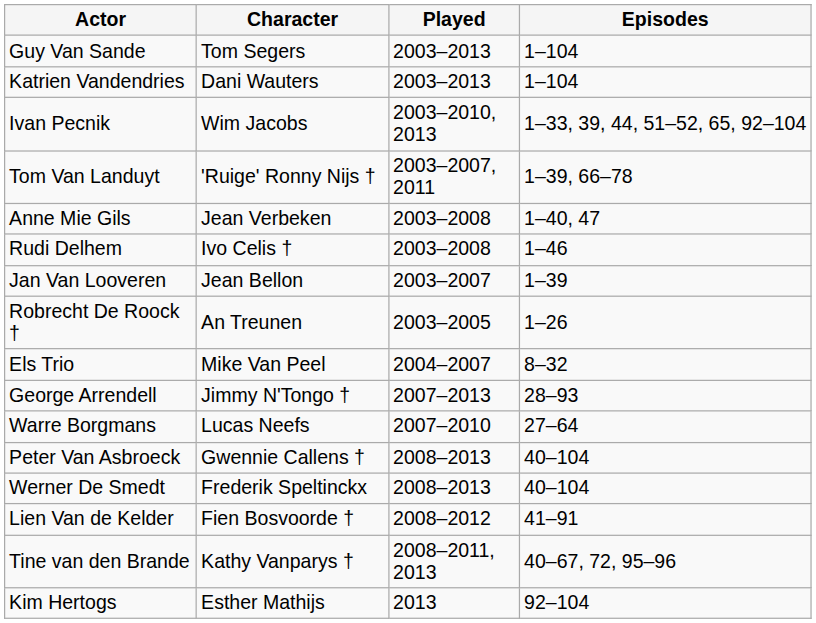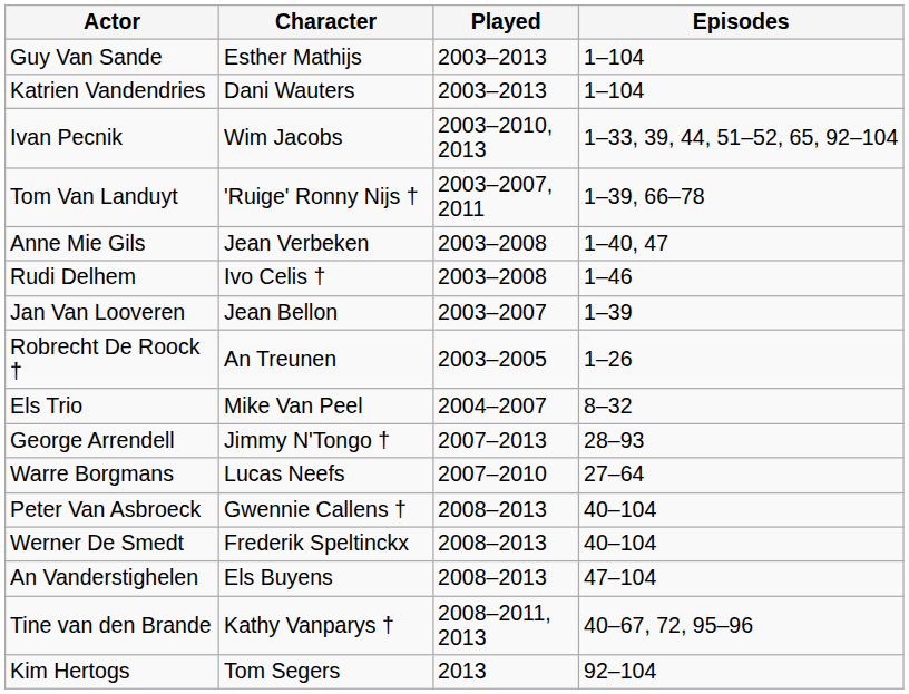Guy Van Sande | Character: Tom Segers -> Esther Mathijs
+ row: An Vanderstighelen | Els Buyens | 2008–2013 | 47–104
- row: Lien Van de Kelder | Fien Bosvoorde † | 2008–2012 | 41–91
Kim Hertogs | Character: Esther Mathijs -> Tom Segers
